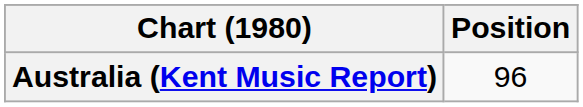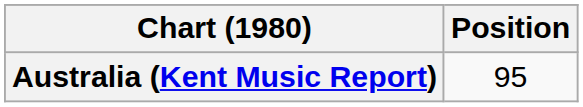Australia (Kent Music Report) | Position: 96 -> 95
